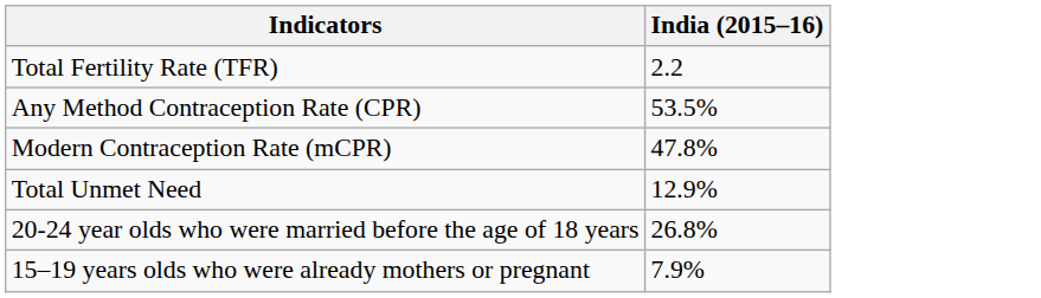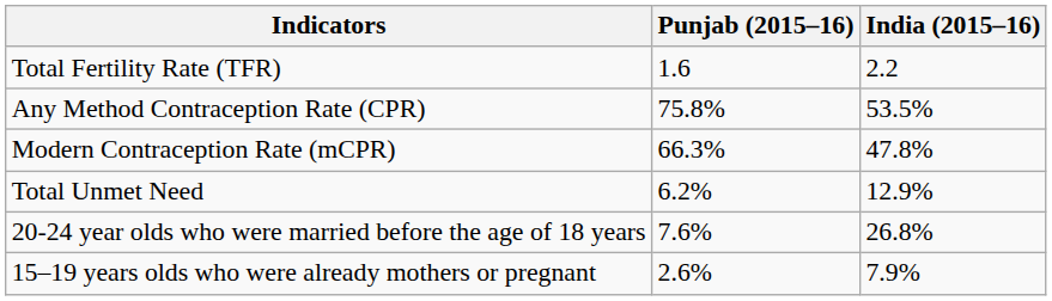+ column: Punjab (2015–16) | 1.6 | 75.8% | 66.3% | 6.2% | 7.6% | 2.6%
